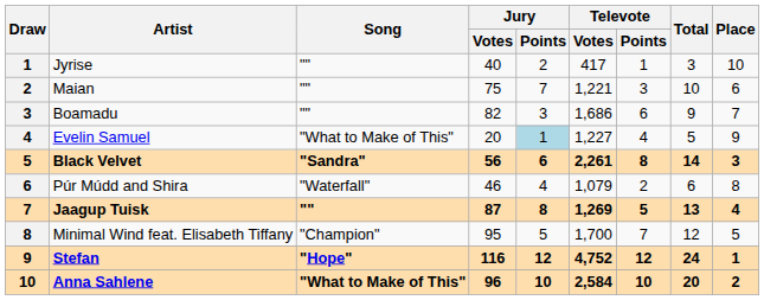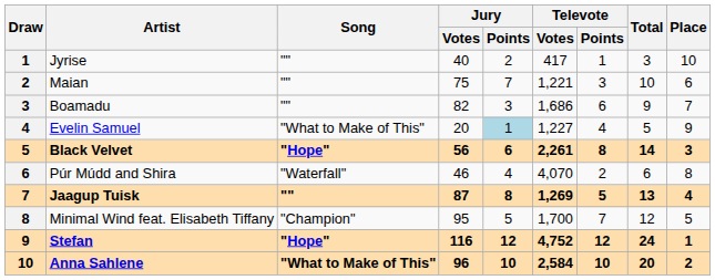Black Velvet | Song: "Sandra" -> "Hope"
Púr Múdd and Shira | Televote / Votes: 1,079 -> 4,070
